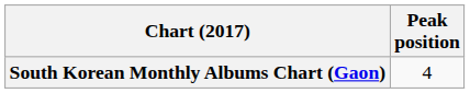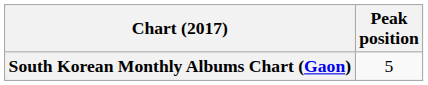South Korean Monthly Albums Chart (Gaon) | Peak position: 4 -> 5
